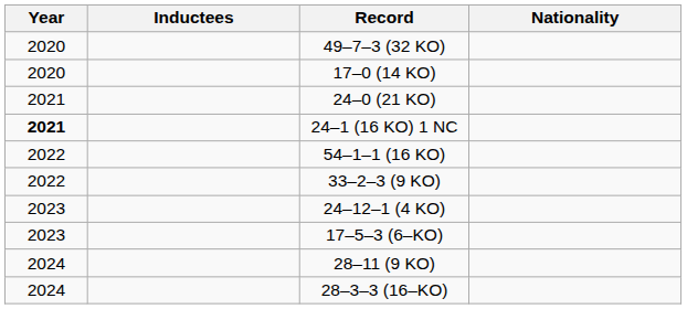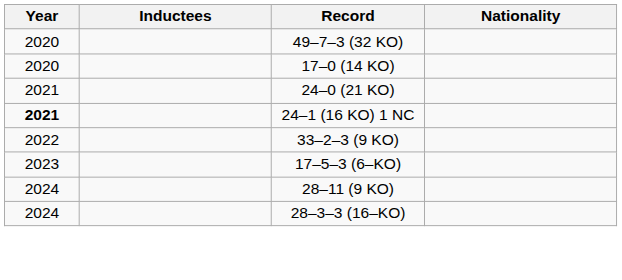- row: 2022 | 54–1–1 (16 KO)
- row: 2023 | 24–12–1 (4 KO)
